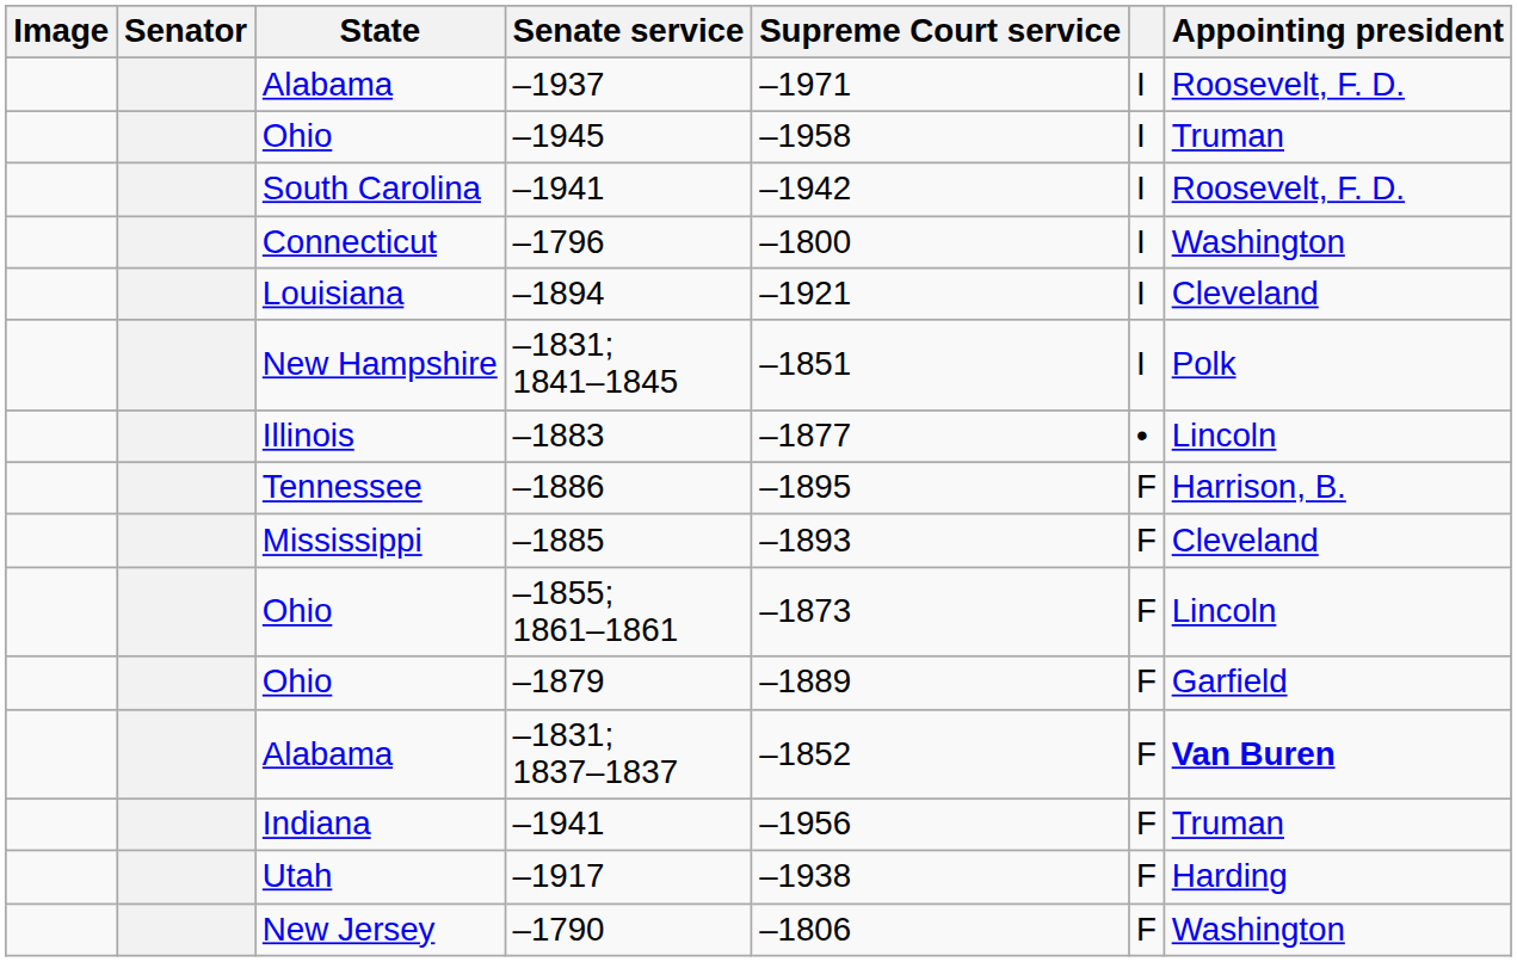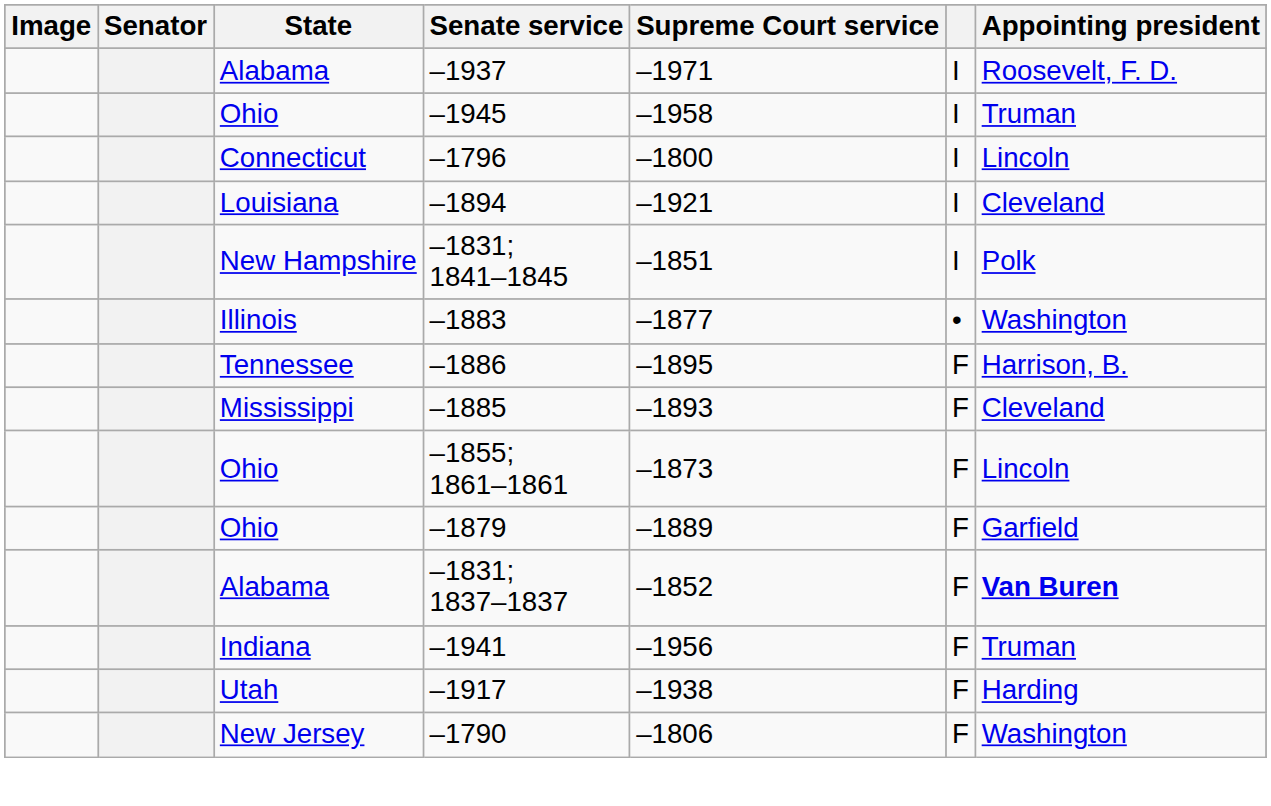- row: South Carolina | –1941 | –1942 | I | Roosevelt, F. D.
–1796 | Appointing president: Washington -> Lincoln
–1883 | Appointing president: Lincoln -> Washington
